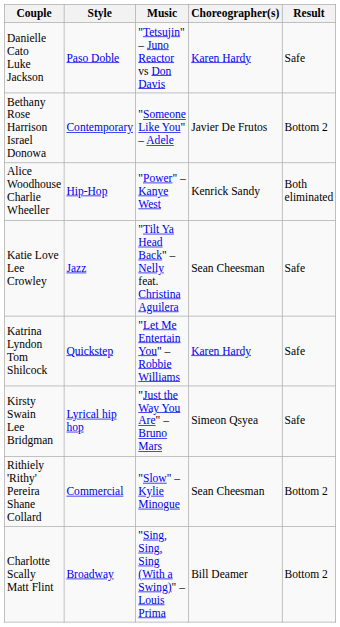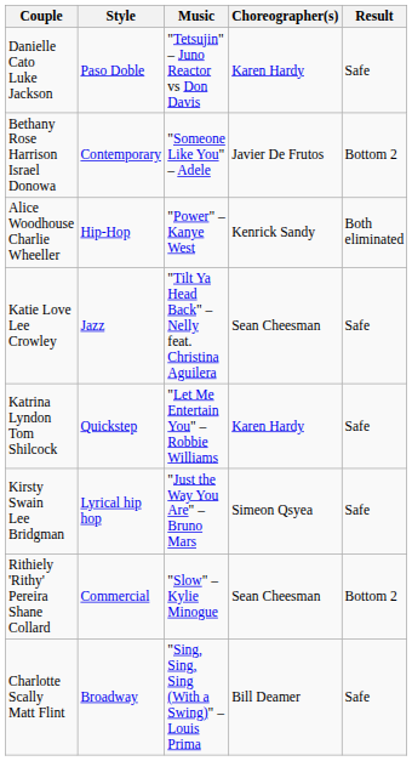Charlotte Scally Matt Flint | Result: Bottom 2 -> Safe
